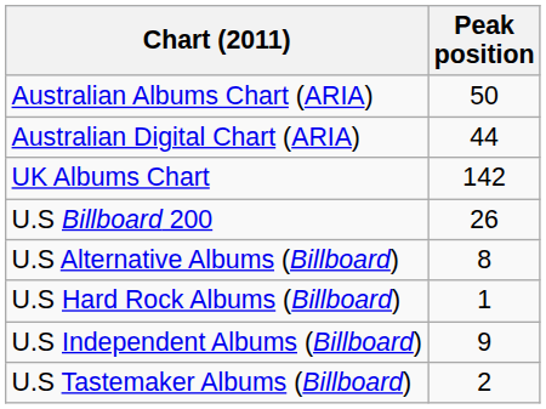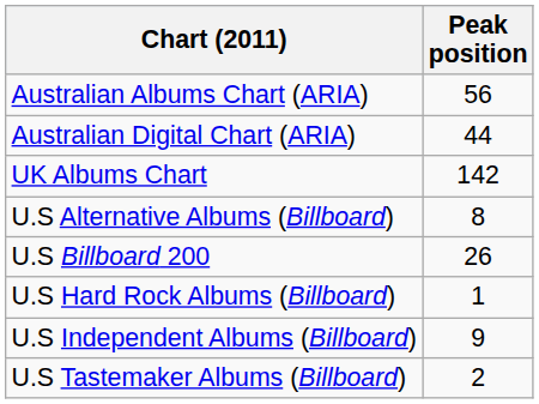Australian Albums Chart (ARIA) | Peak position: 50 -> 56
rows swapped: U.S Billboard 200 <-> U.S Alternative Albums (Billboard)
